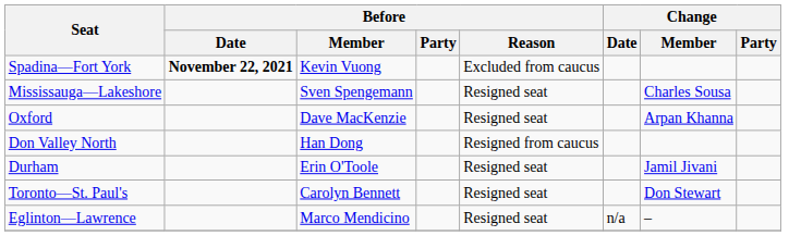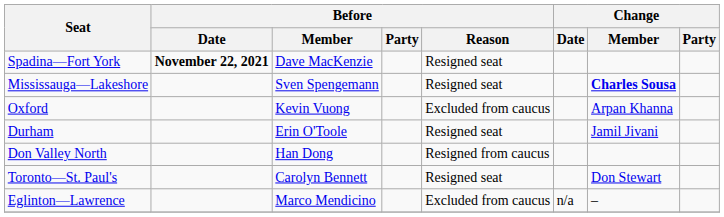Spadina—Fort York | Before / Member: Kevin Vuong -> Dave MacKenzie
Spadina—Fort York | Before / Reason: Excluded from caucus -> Resigned seat
Mississauga—Lakeshore | Change / Member: normal -> bold
Oxford | Before / Member: Dave MacKenzie -> Kevin Vuong
Oxford | Before / Reason: Resigned seat -> Excluded from caucus
rows swapped: Don Valley North <-> Durham
Eglinton—Lawrence | Before / Reason: Resigned seat -> Excluded from caucus
